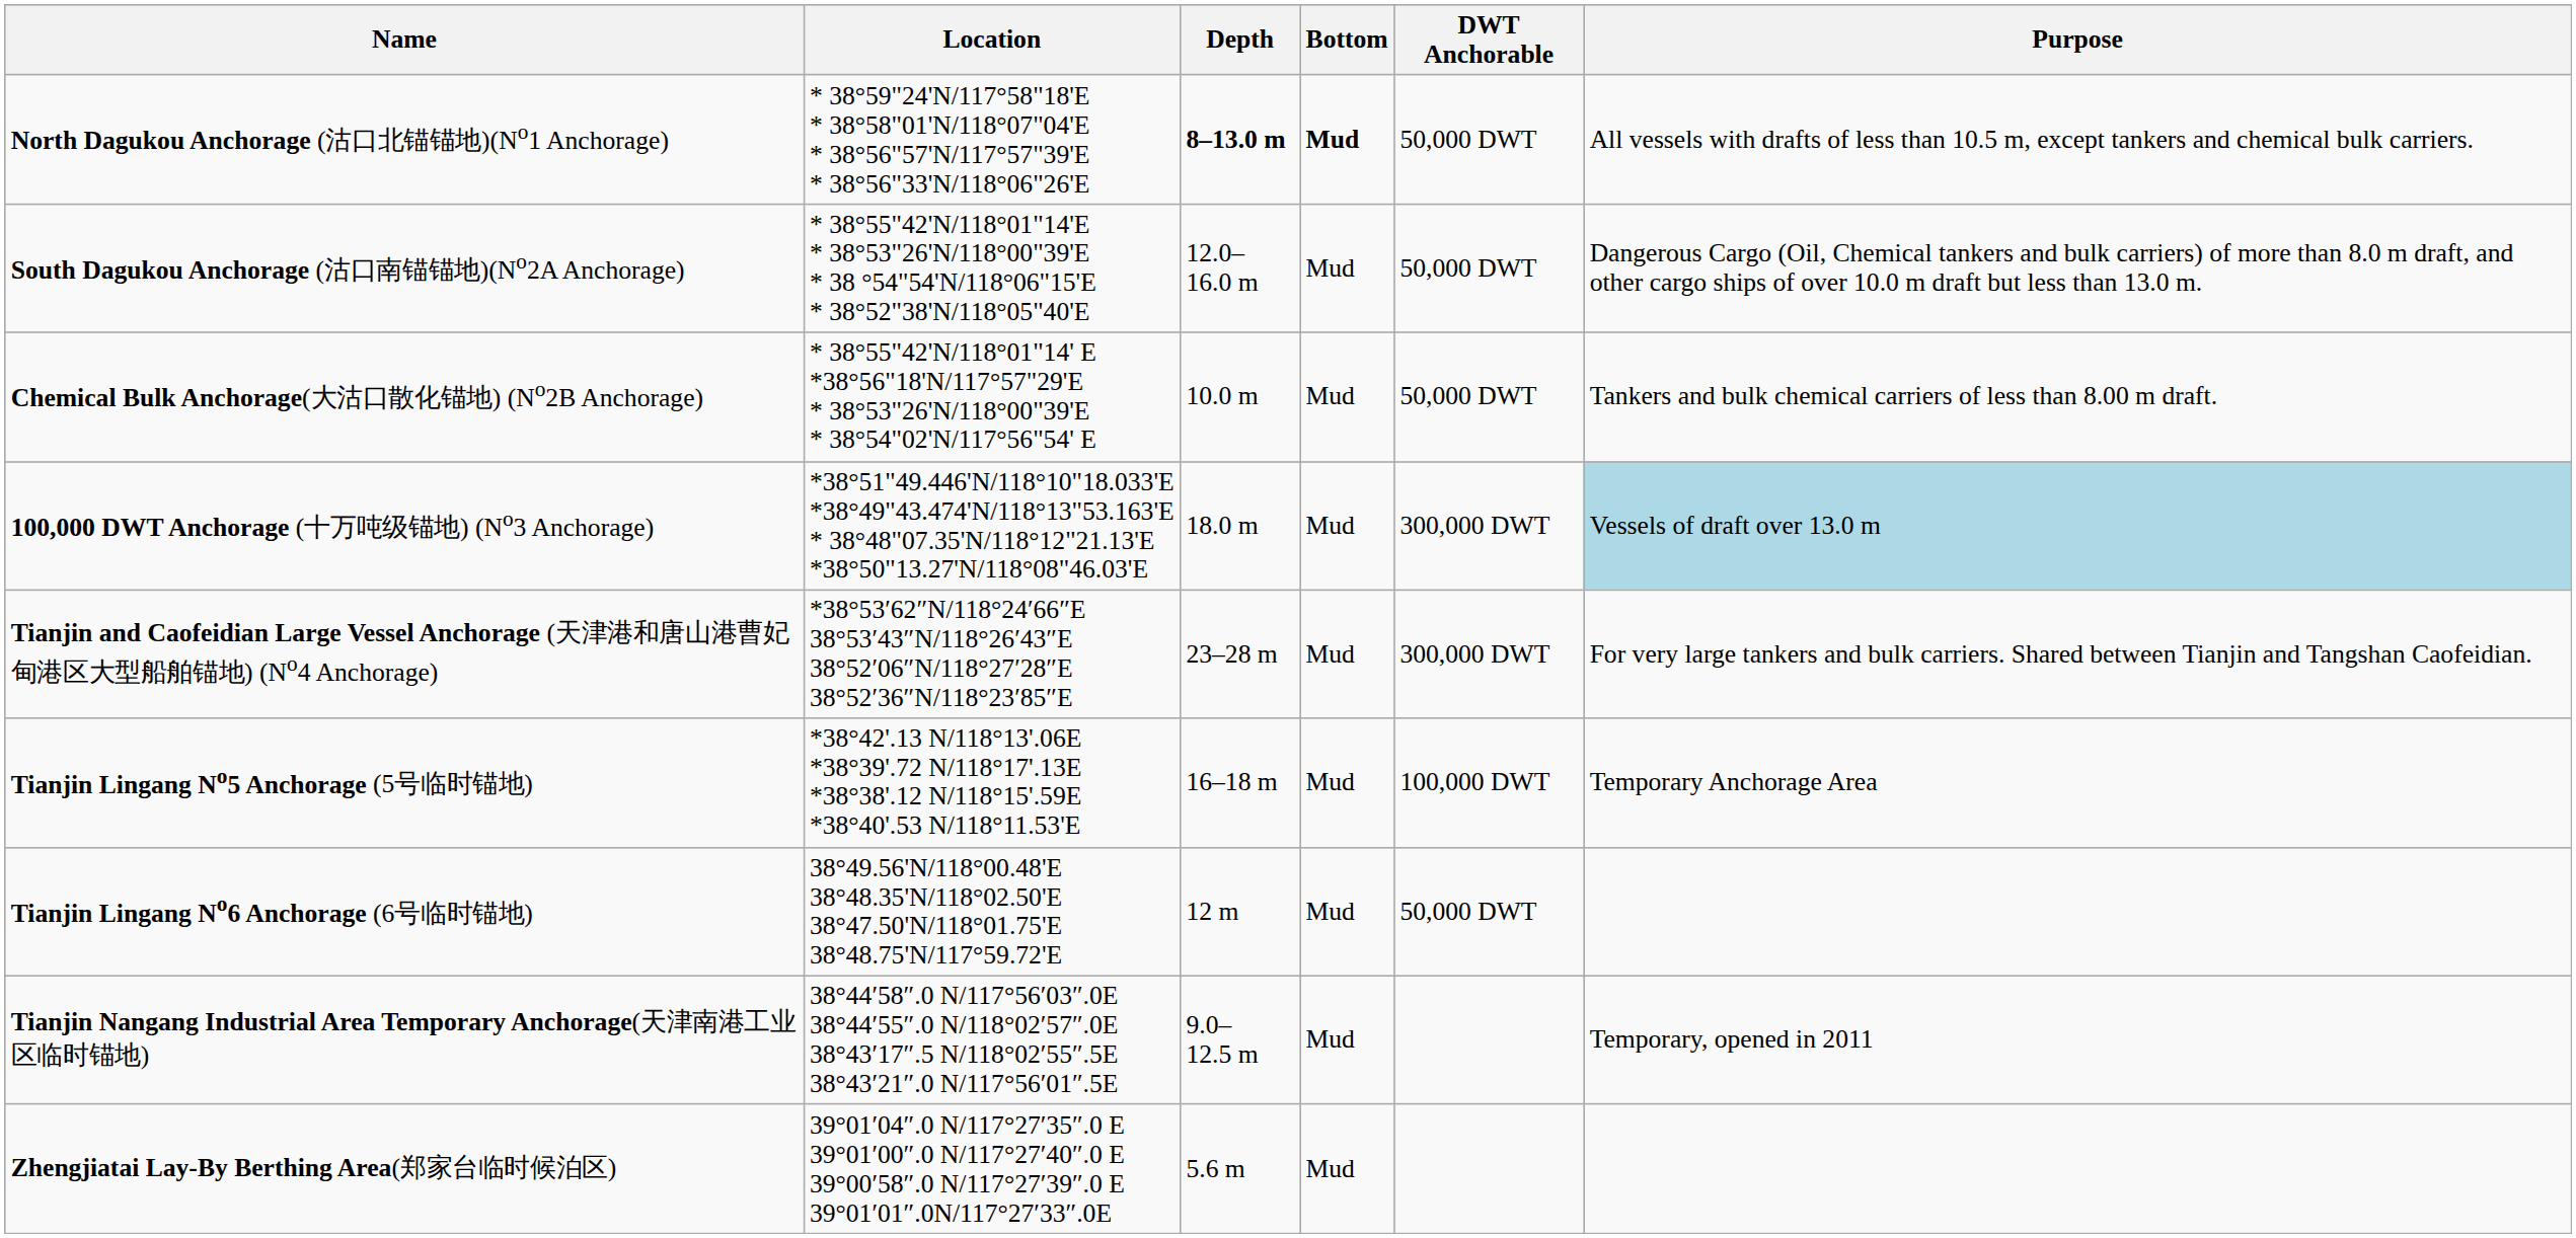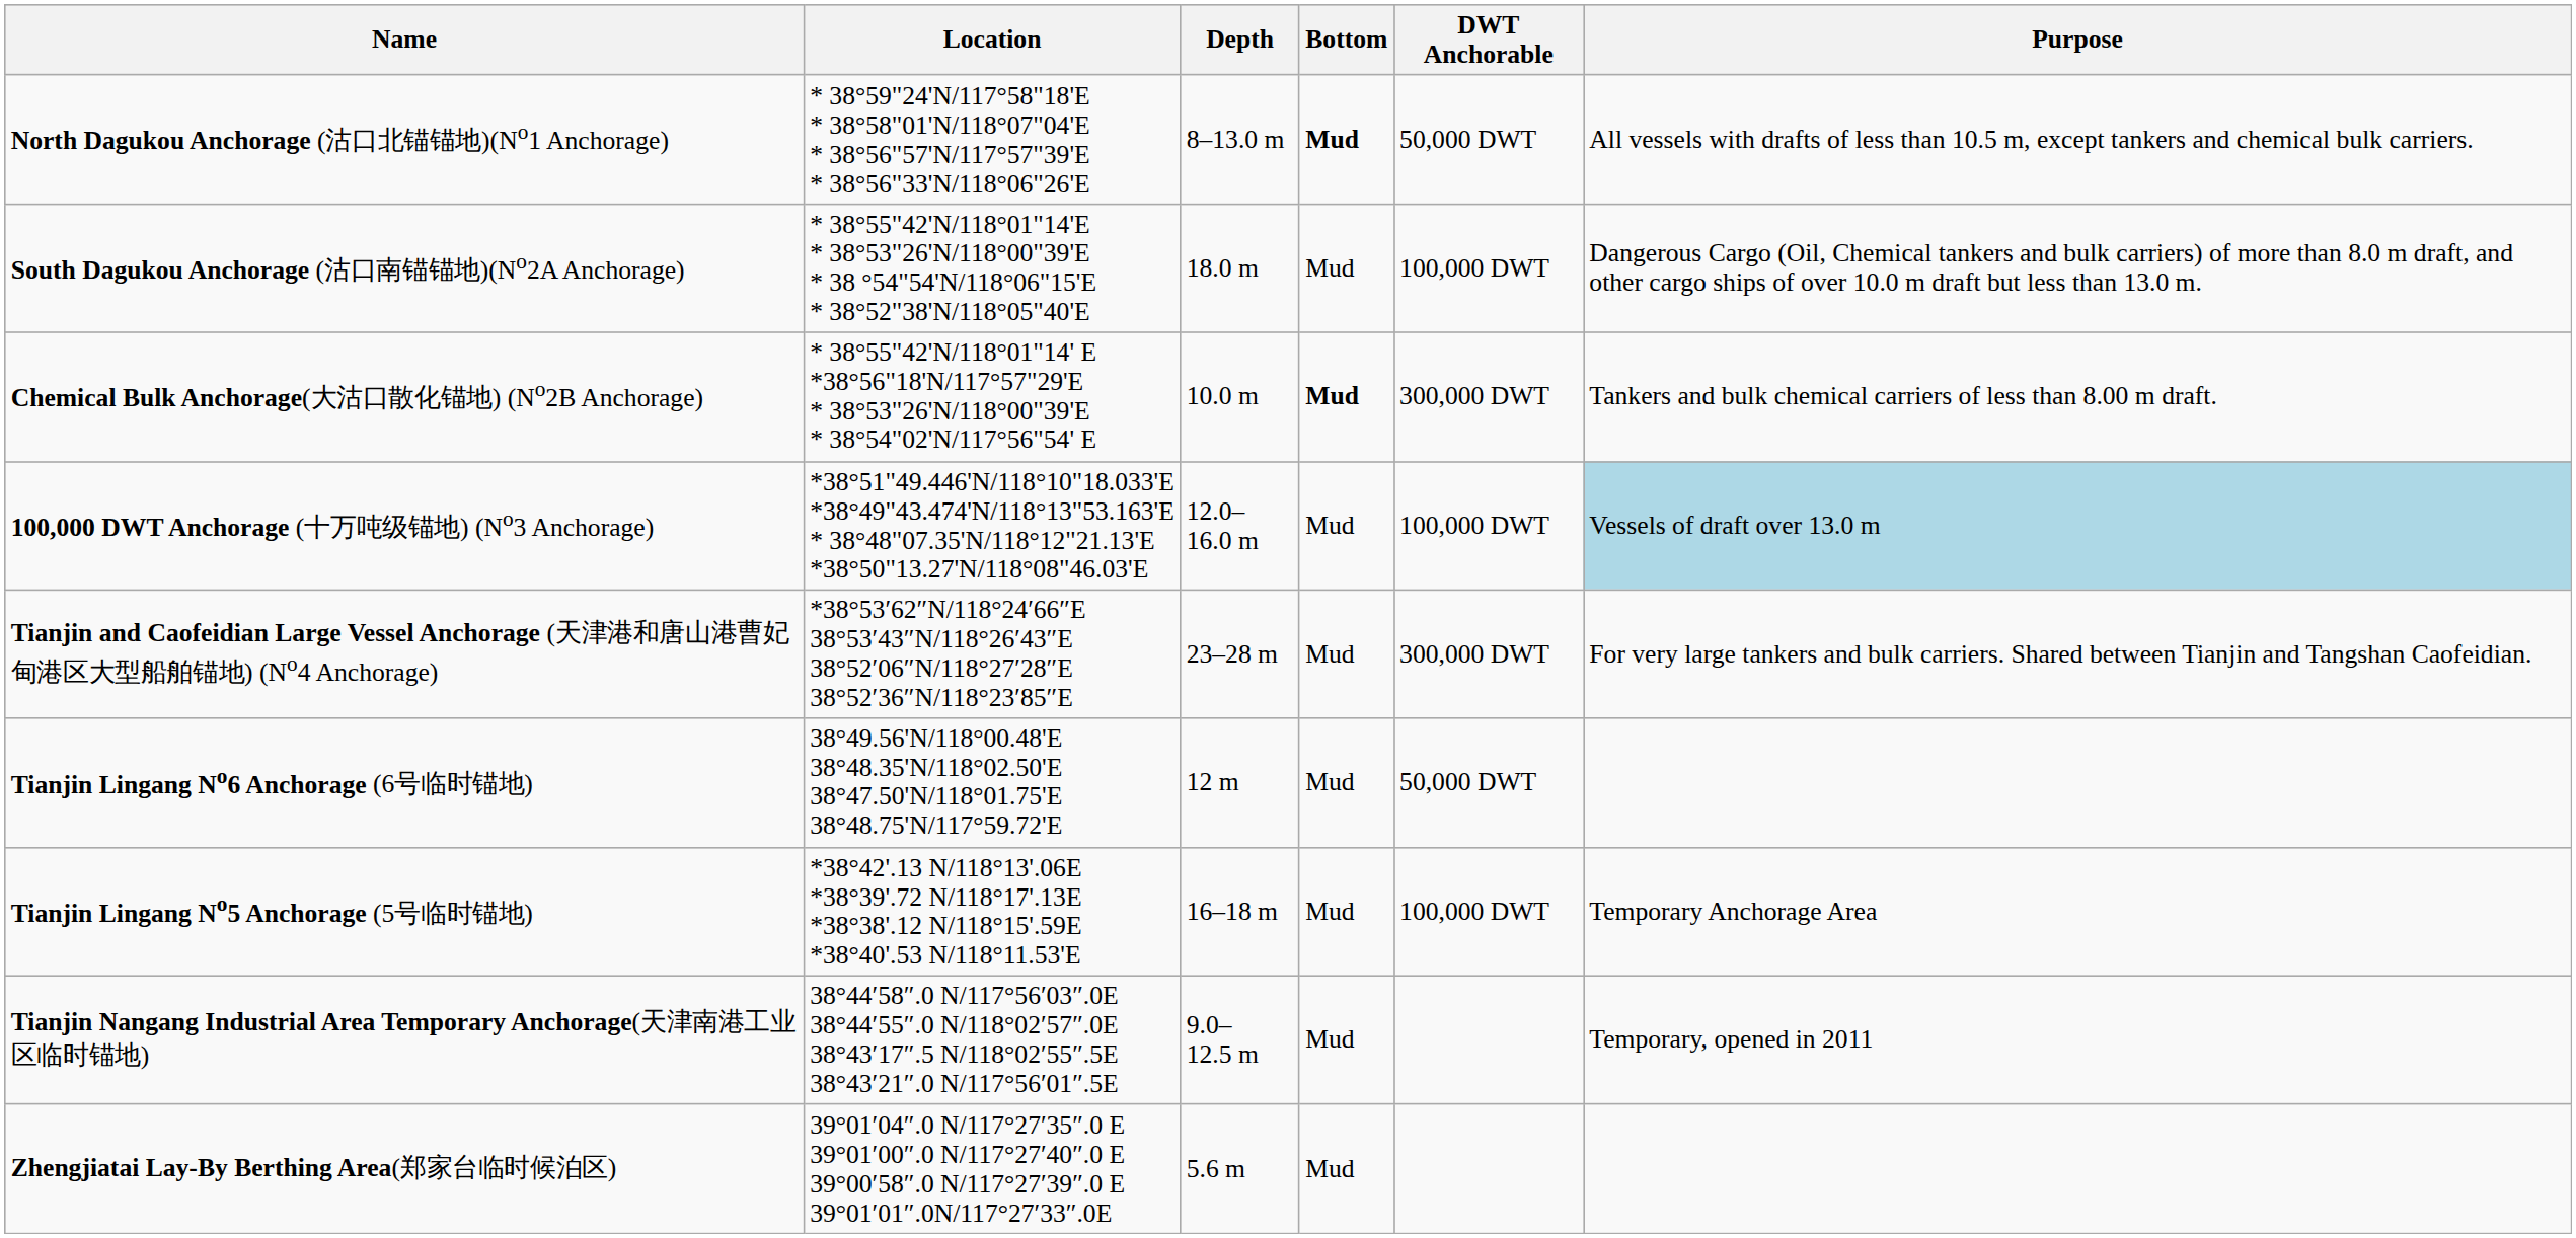North Dagukou Anchorage (沽口北锚锚地)(No1 Anchorage) | Depth: bold -> normal
South Dagukou Anchorage (沽口南锚锚地)(No2A Anchorage) | Depth: 12.0–16.0 m -> 18.0 m
South Dagukou Anchorage (沽口南锚锚地)(No2A Anchorage) | DWT Anchorable: 50,000 DWT -> 100,000 DWT
Chemical Bulk Anchorage(大沽口散化锚地) (No2B Anchorage) | Bottom: normal -> bold
Chemical Bulk Anchorage(大沽口散化锚地) (No2B Anchorage) | DWT Anchorable: 50,000 DWT -> 300,000 DWT
100,000 DWT Anchorage (十万吨级锚地) (No3 Anchorage) | Depth: 18.0 m -> 12.0–16.0 m
100,000 DWT Anchorage (十万吨级锚地) (No3 Anchorage) | DWT Anchorable: 300,000 DWT -> 100,000 DWT
rows swapped: Tianjin Lingang No5 Anchorage (5号临时锚地) <-> Tianjin Lingang No6 Anchorage (6号临时锚地)
